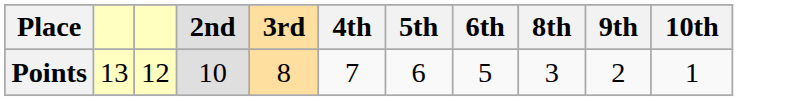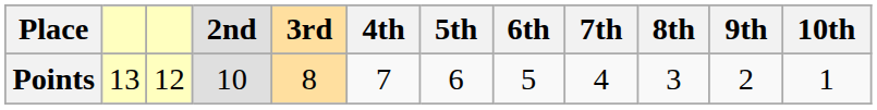+ column: 7th | 4
